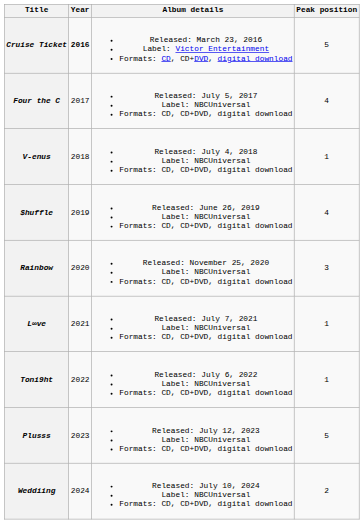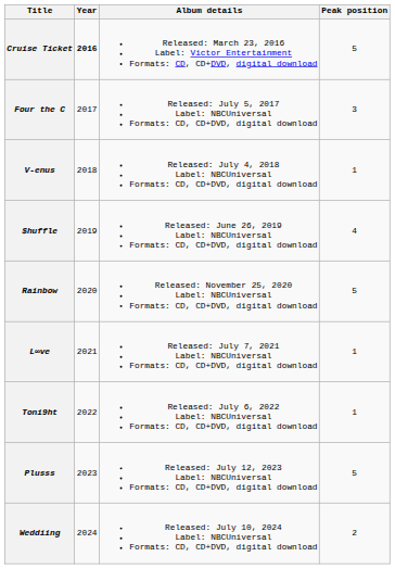Four the C | Peak position: 4 -> 3
Rainbow | Peak position: 3 -> 5
